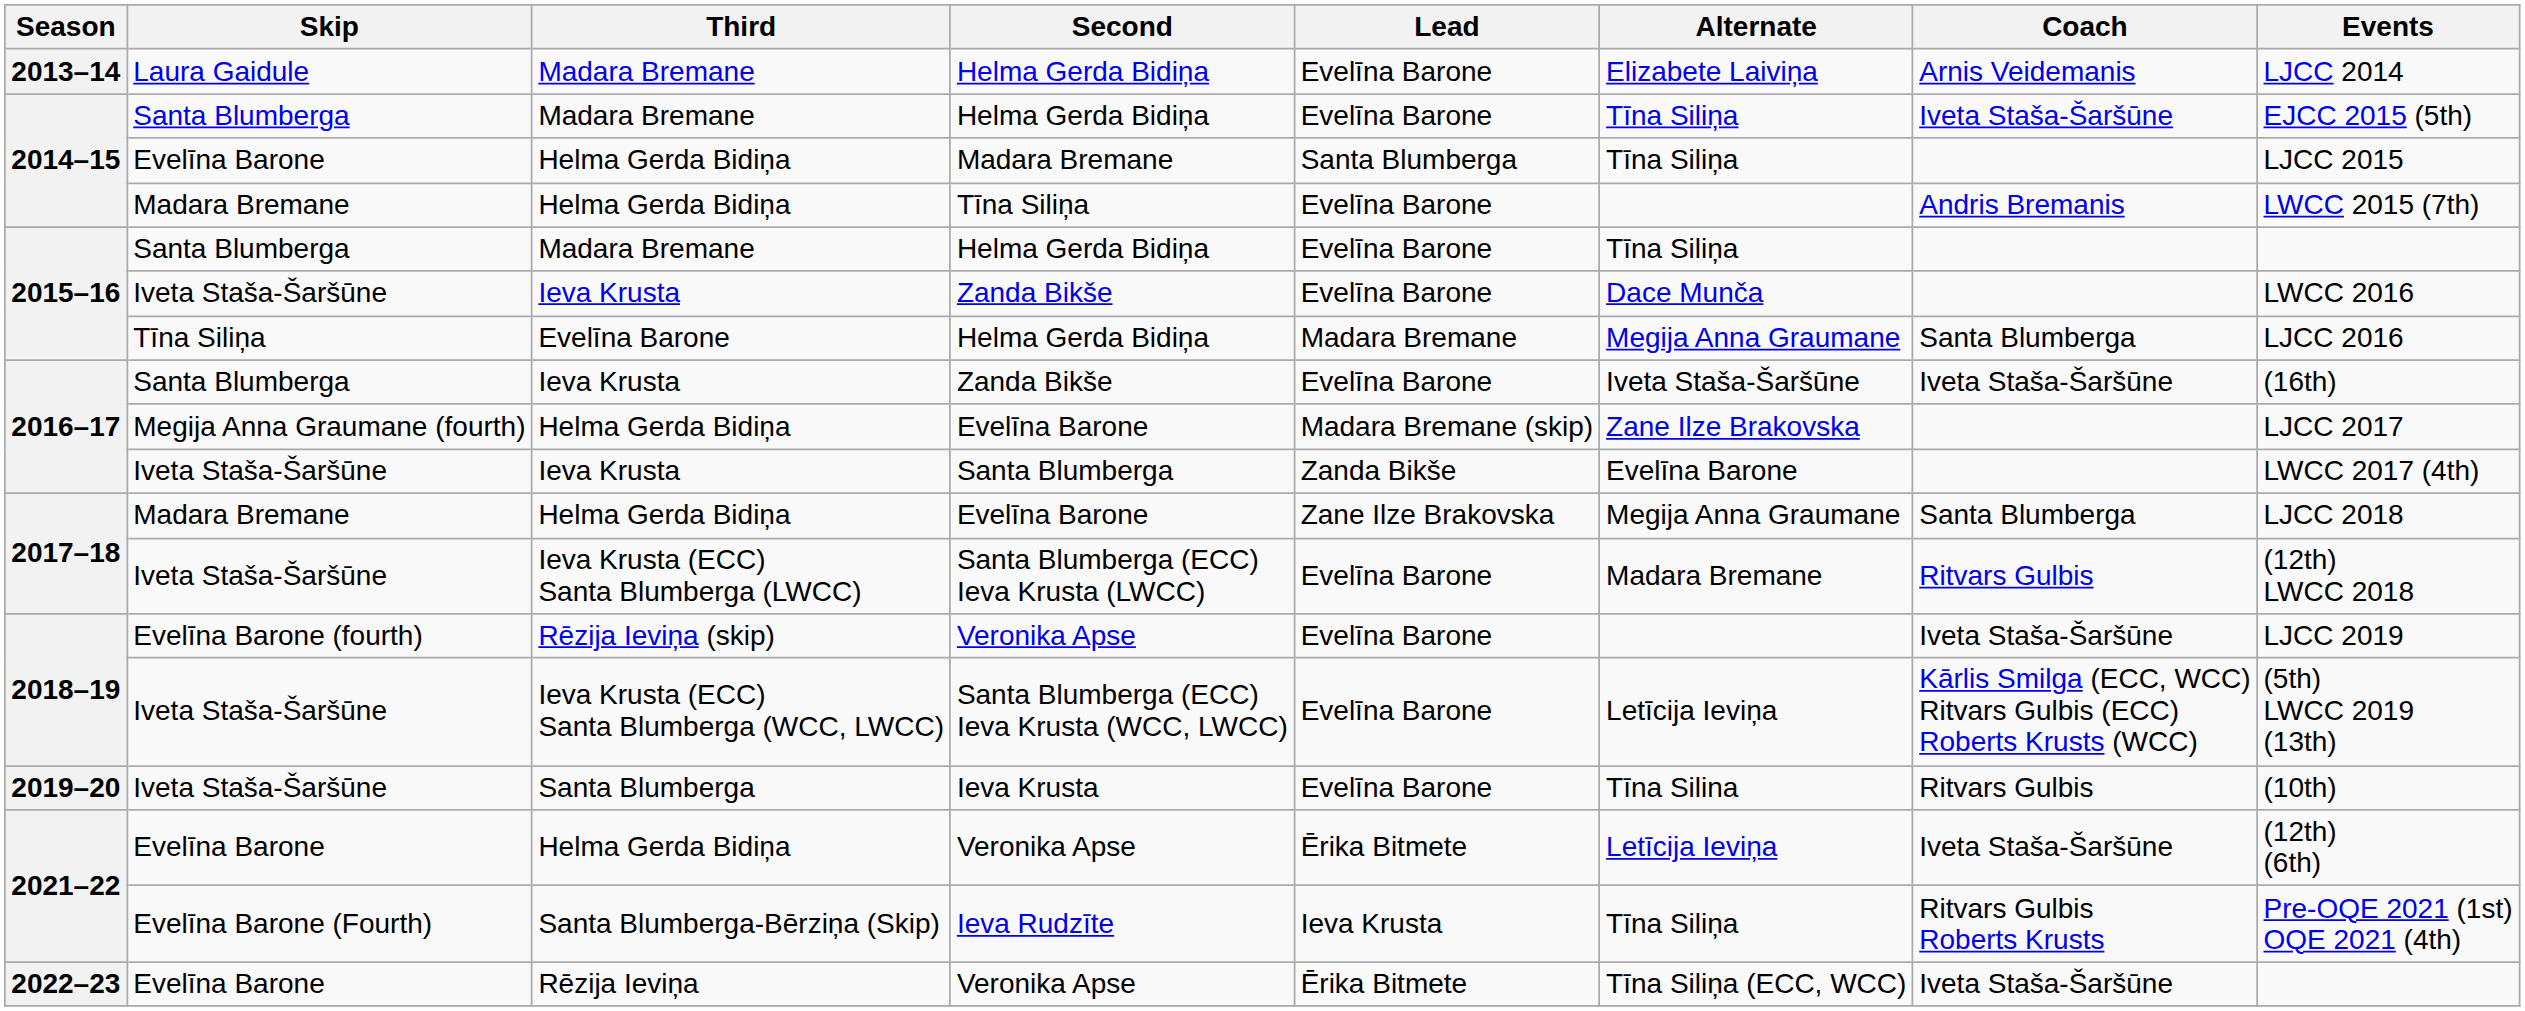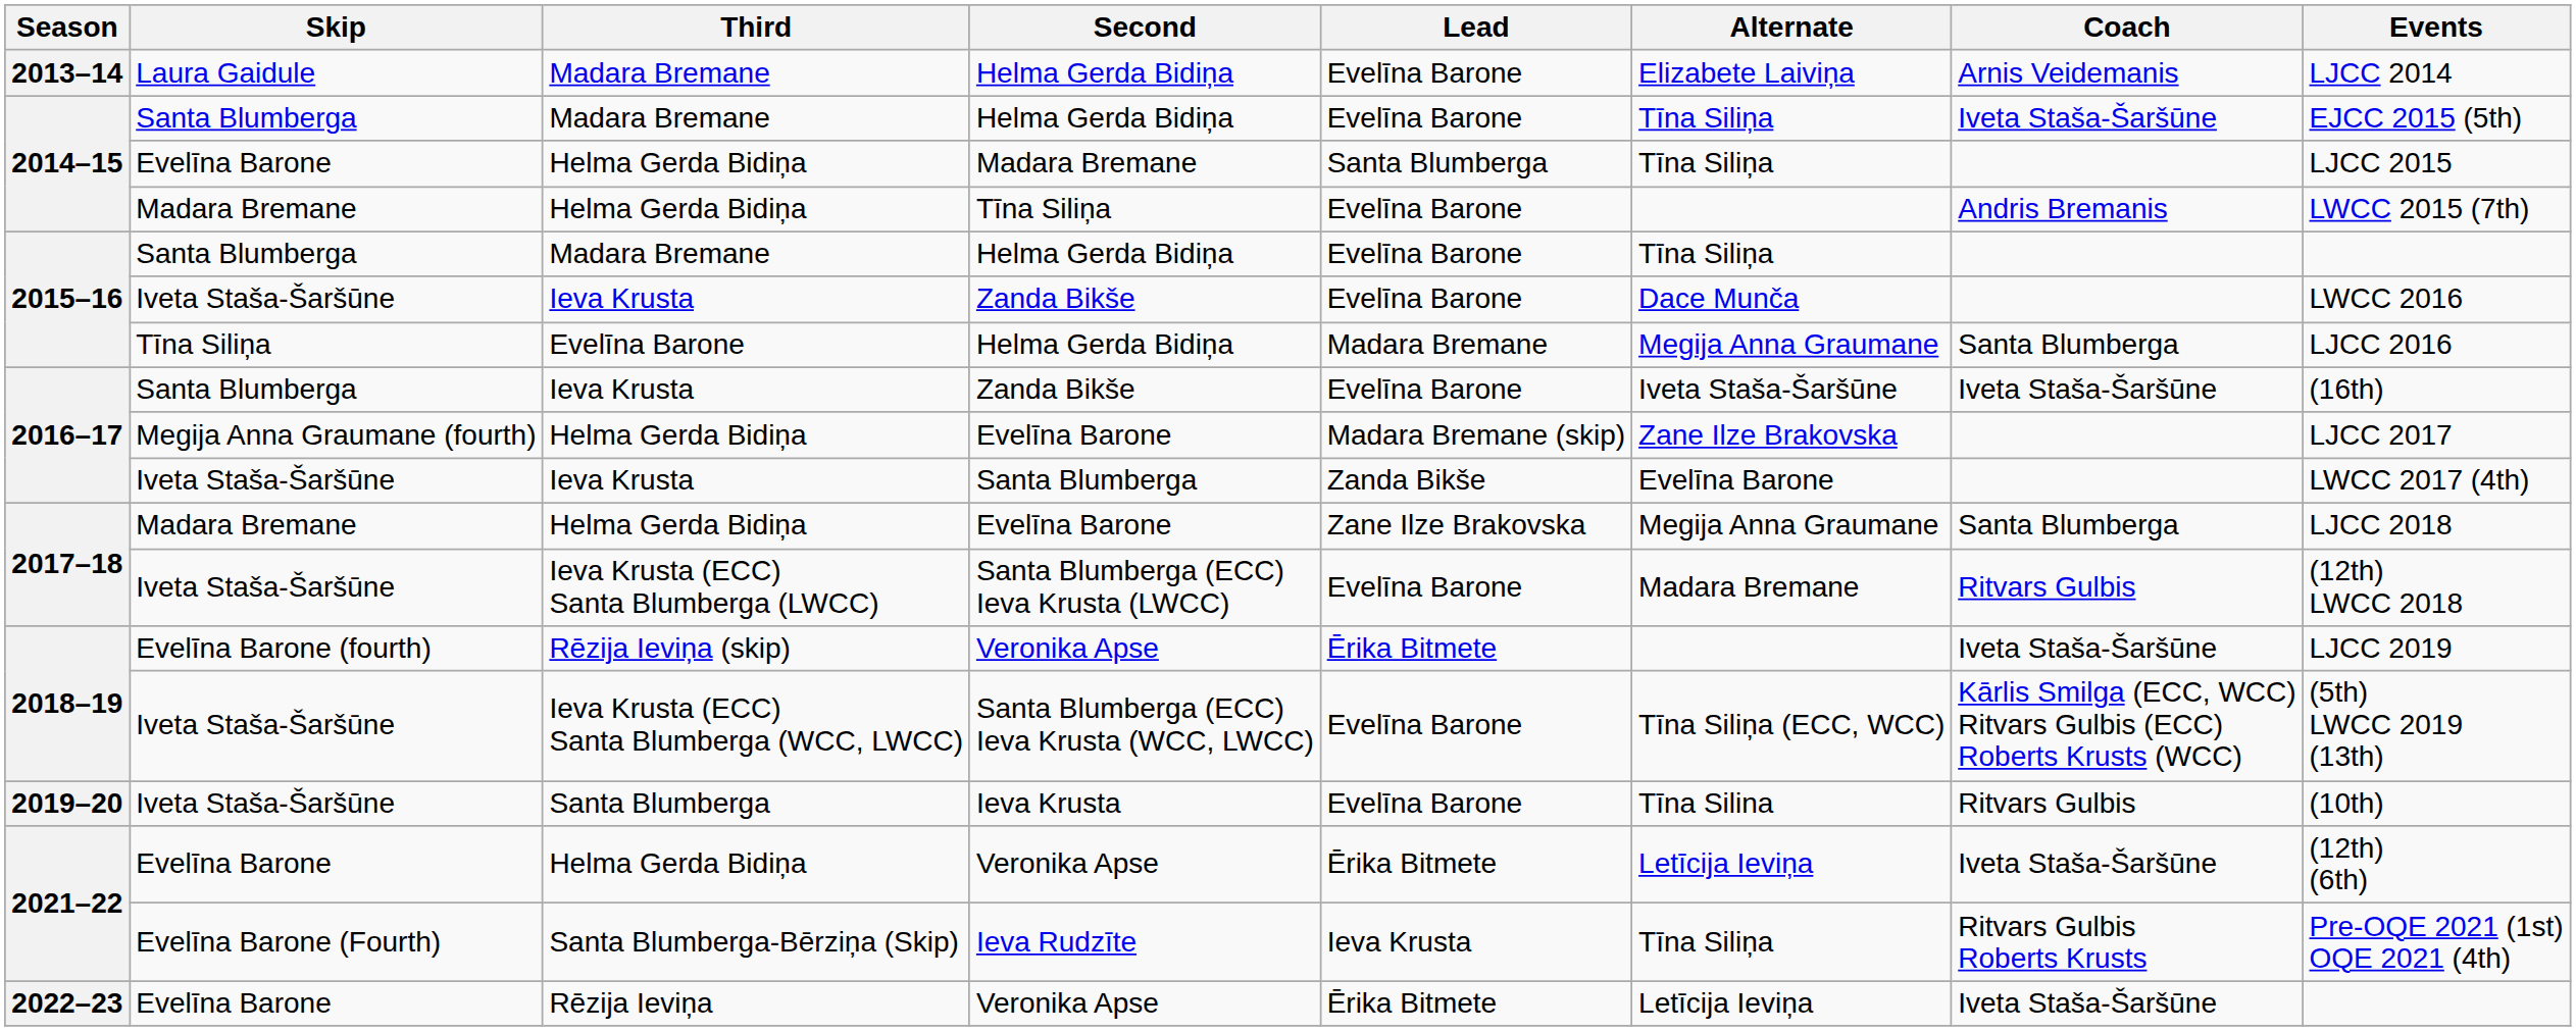2018–19 / Veronika Apse | Lead: Evelīna Barone -> Ērika Bitmete
Santa Blumberga (ECC) Ieva Krusta (WCC, LWCC) | Alternate: Letīcija Ieviņa -> Tīna Siliņa (ECC, WCC)
2022–23 / Veronika Apse | Alternate: Tīna Siliņa (ECC, WCC) -> Letīcija Ieviņa
